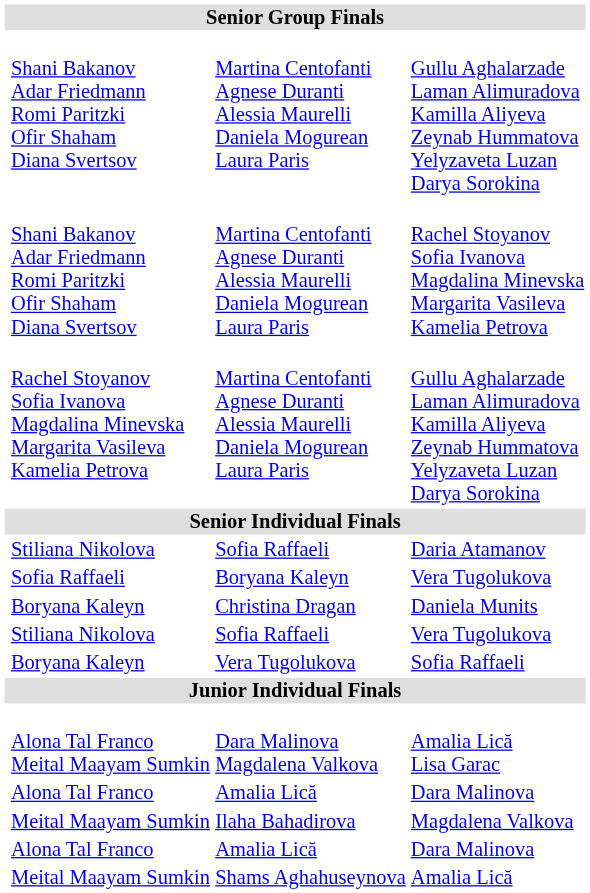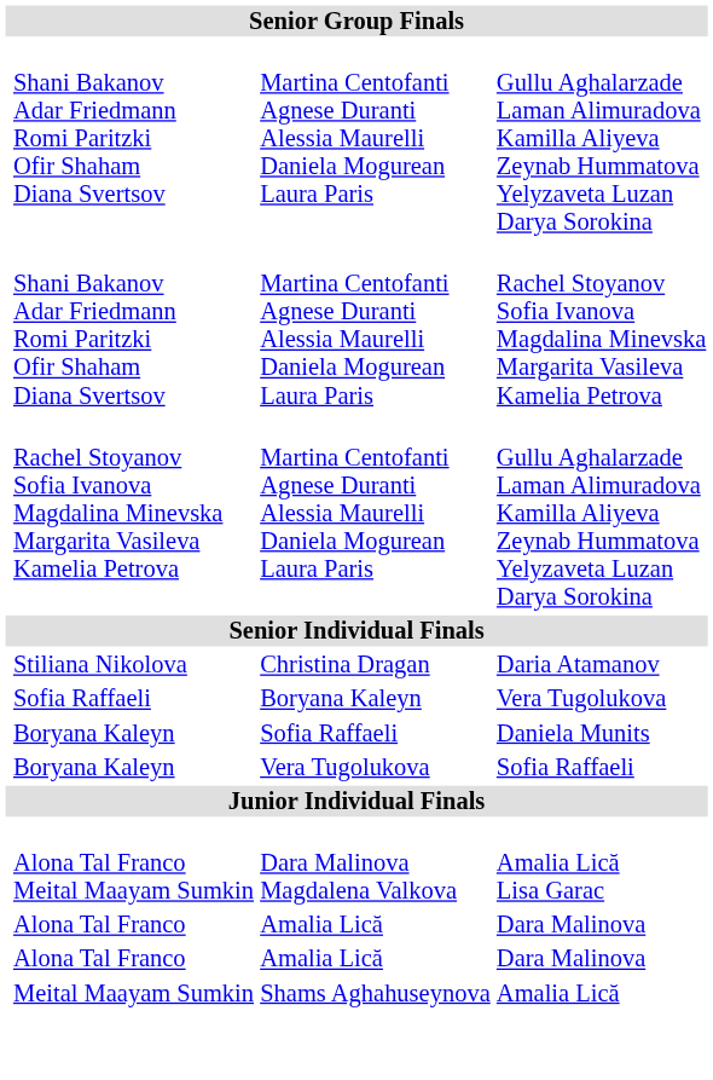Daria Atamanov | column 3: Sofia Raffaeli -> Christina Dragan
Daniela Munits | column 3: Christina Dragan -> Sofia Raffaeli
- row: Stiliana Nikolova | Sofia Raffaeli | Vera Tugolukova
- row: Meital Maayam Sumkin | Ilaha Bahadirova | Magdalena Valkova
